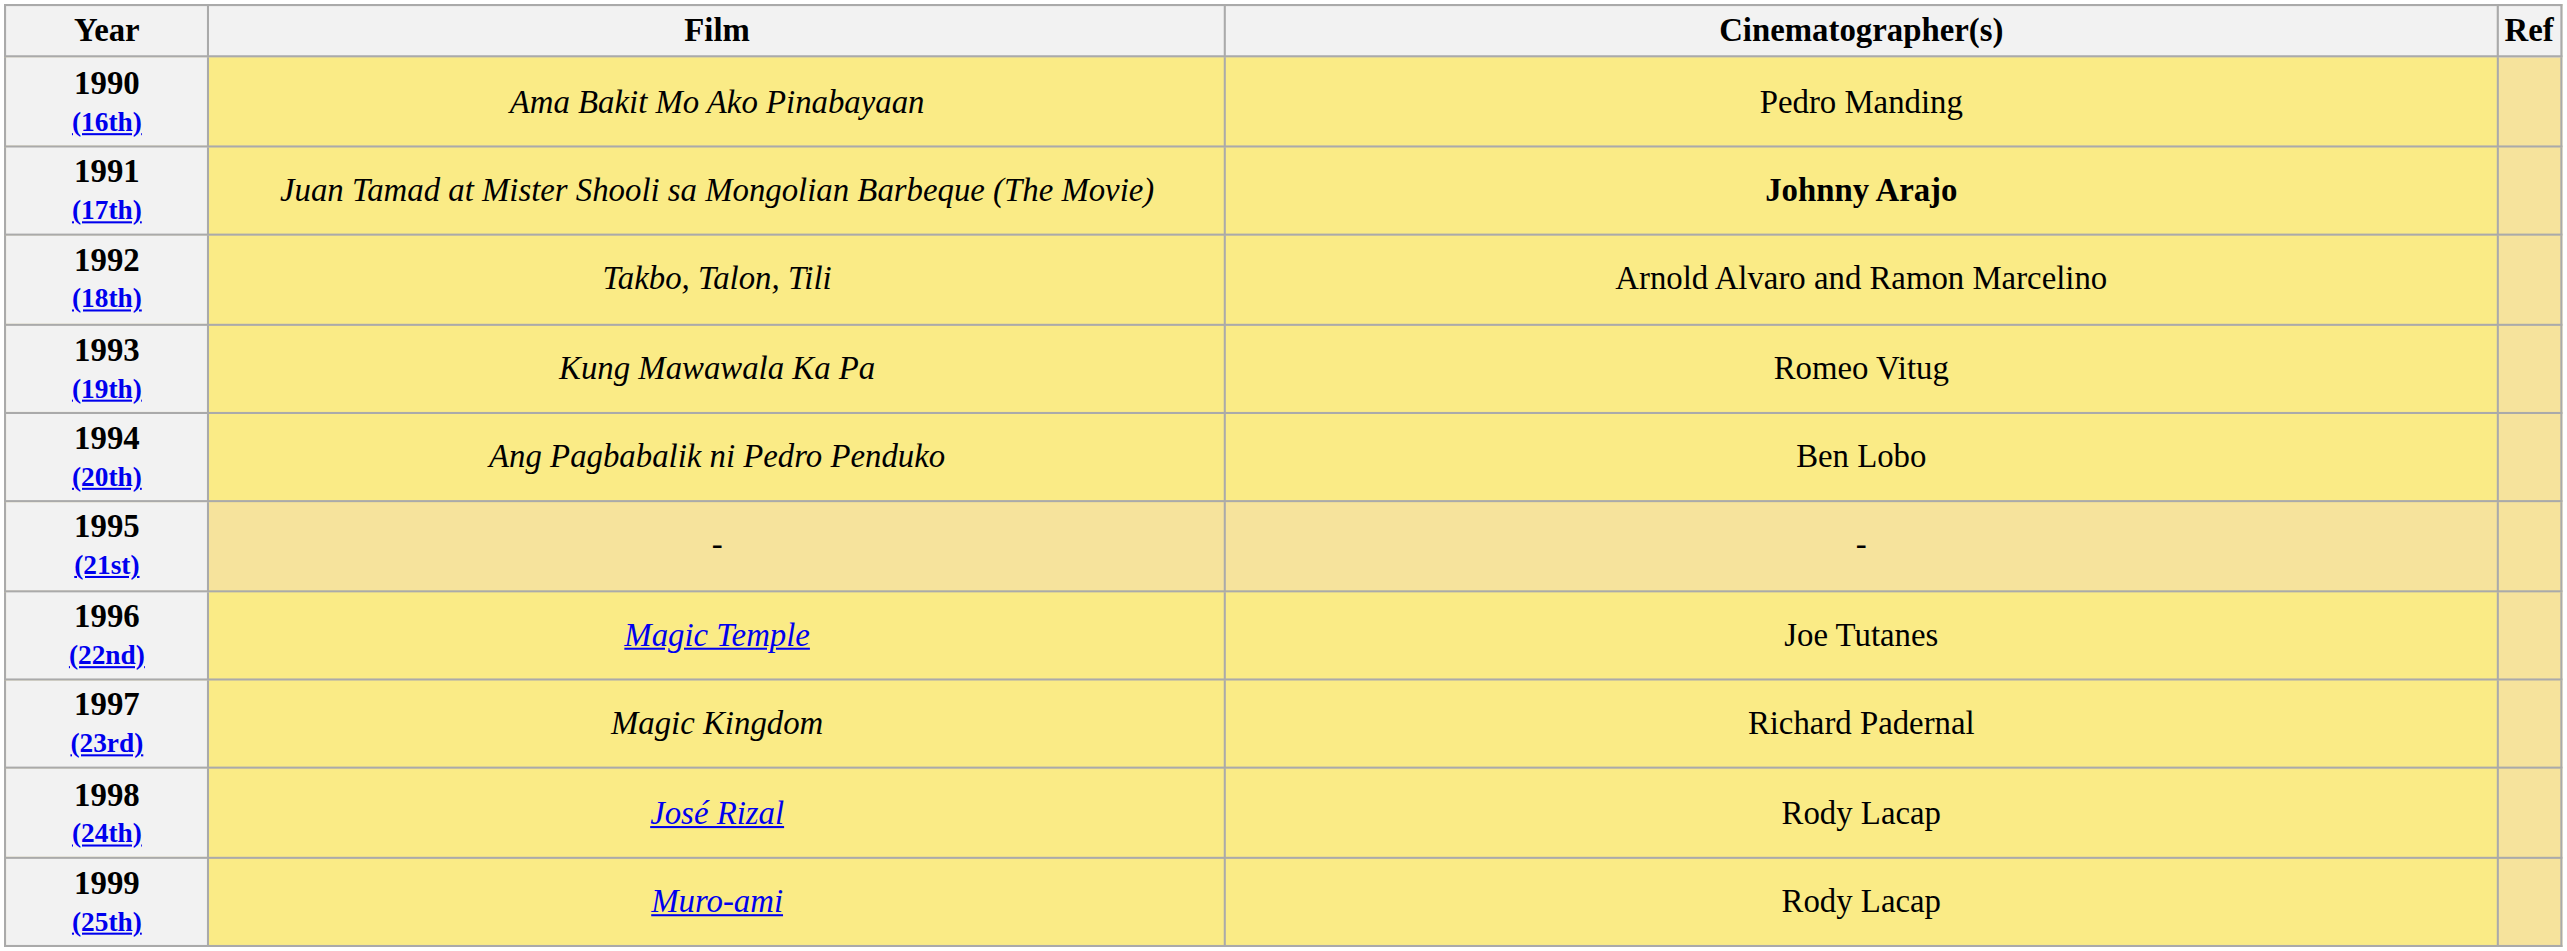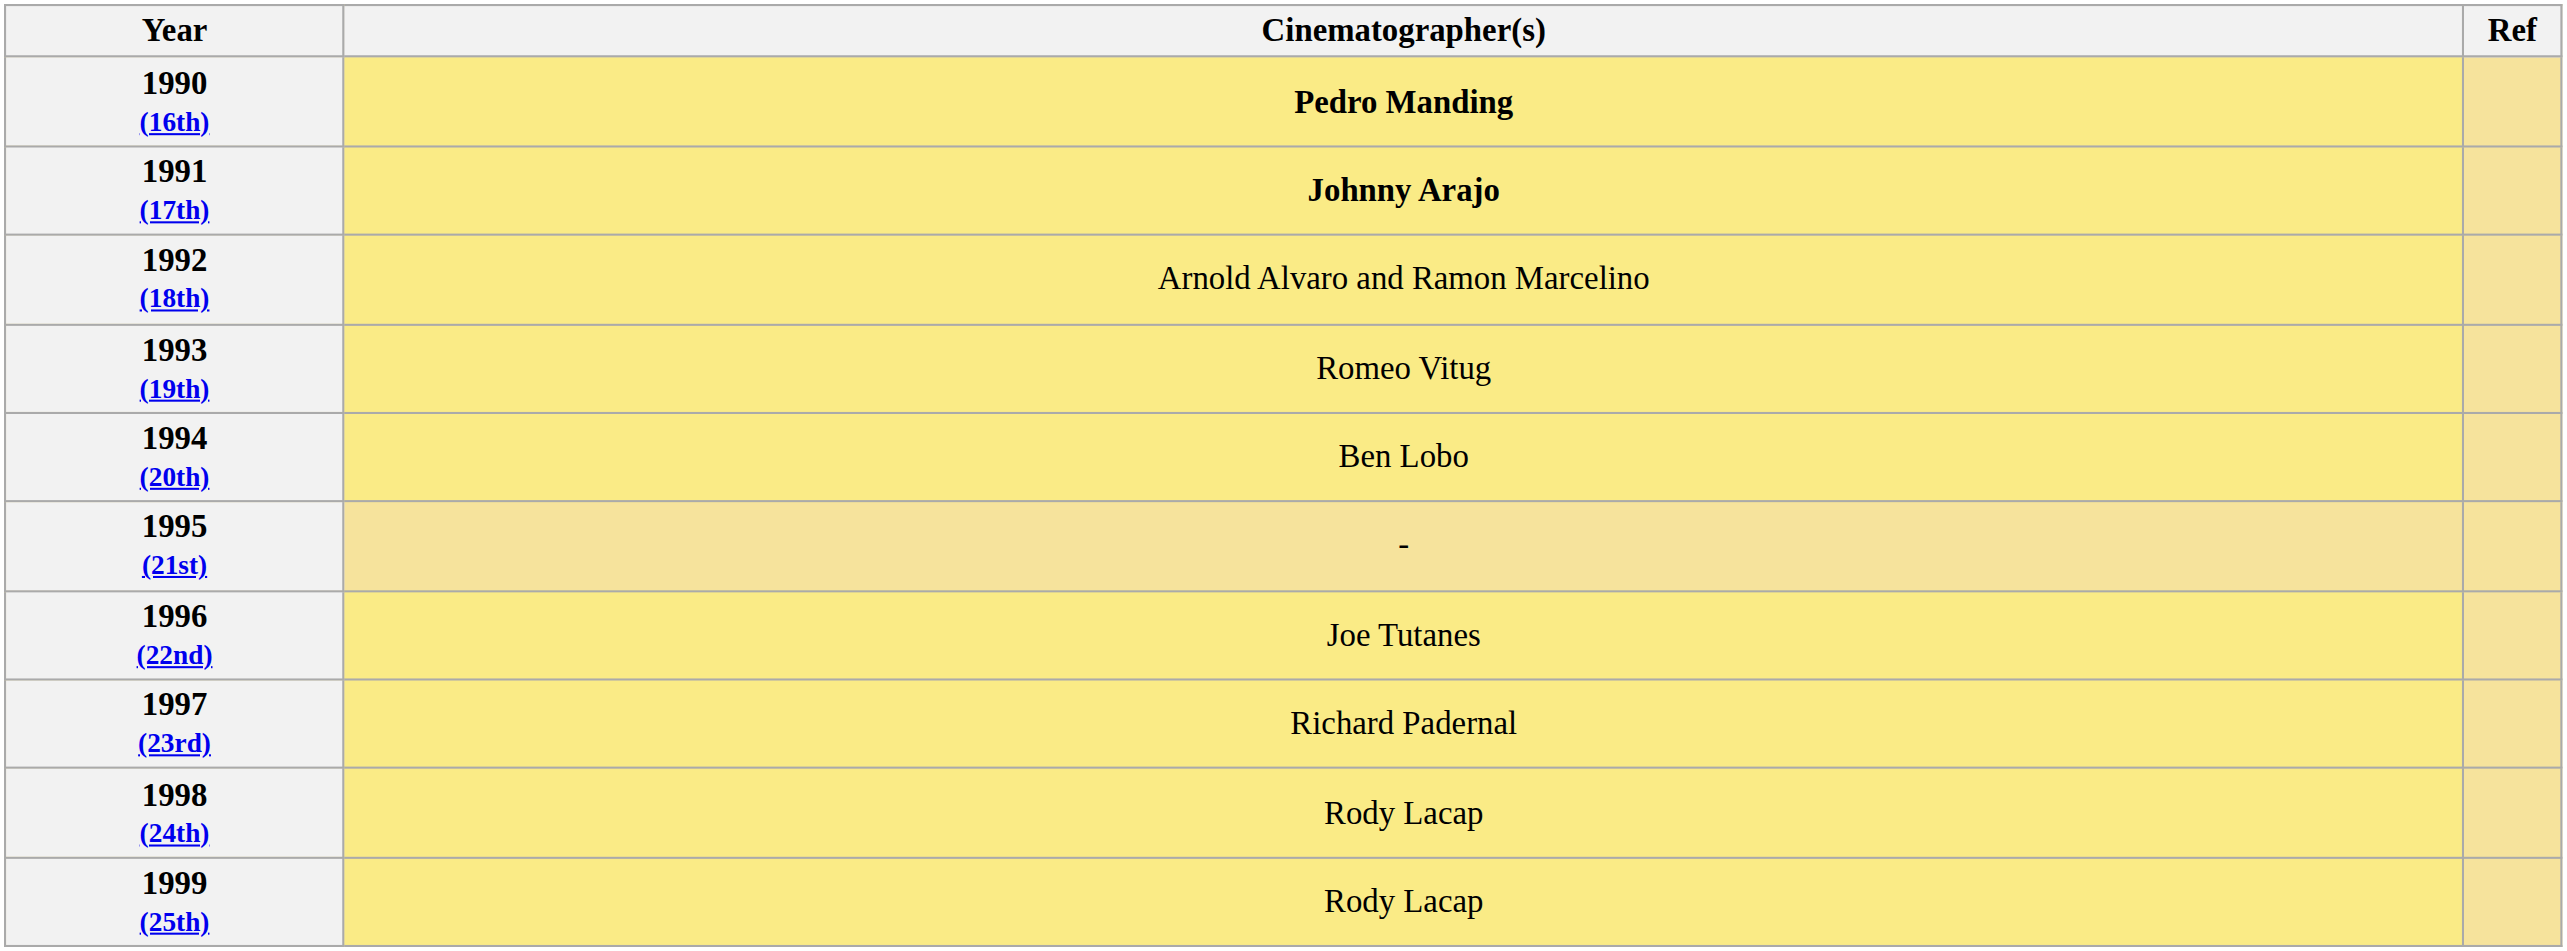- column: Film | Ama Bakit Mo Ako Pinabayaan | Juan Tamad at Mister Shooli sa Mongolian Barbeque (The Movie) | Takbo, Talon, Tili | Kung Mawawala Ka Pa | Ang Pagbabalik ni Pedro Penduko | - | Magic Temple | Magic Kingdom | José Rizal | Muro-ami
1990 (16th) | Cinematographer(s): normal -> bold
